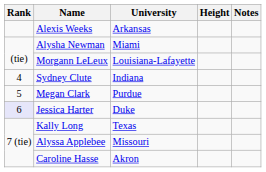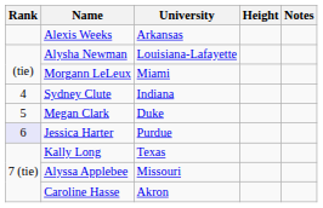Alysha Newman | University: Miami -> Louisiana-Lafayette
Morgann LeLeux | University: Louisiana-Lafayette -> Miami
Megan Clark | University: Purdue -> Duke
Jessica Harter | University: Duke -> Purdue
